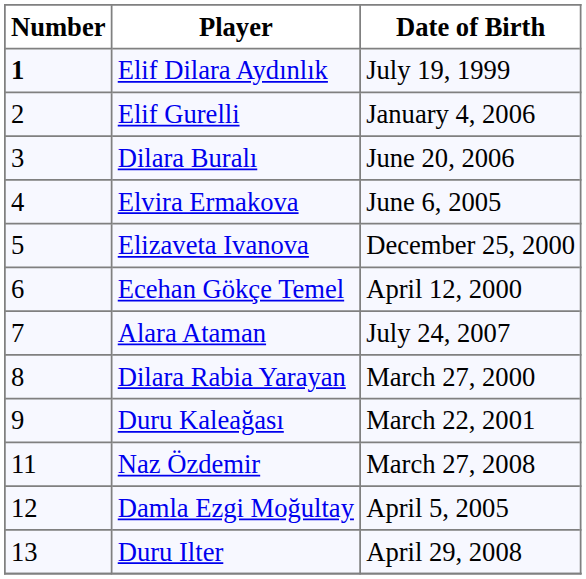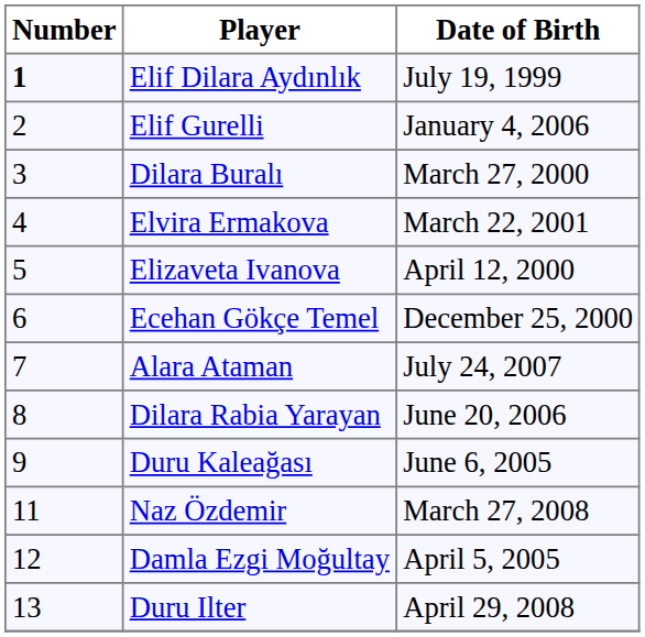Dilara Buralı | Date of Birth: June 20, 2006 -> March 27, 2000
Elvira Ermakova | Date of Birth: June 6, 2005 -> March 22, 2001
Elizaveta Ivanova | Date of Birth: December 25, 2000 -> April 12, 2000
Ecehan Gökçe Temel | Date of Birth: April 12, 2000 -> December 25, 2000
Dilara Rabia Yarayan | Date of Birth: March 27, 2000 -> June 20, 2006
Duru Kaleağası | Date of Birth: March 22, 2001 -> June 6, 2005
